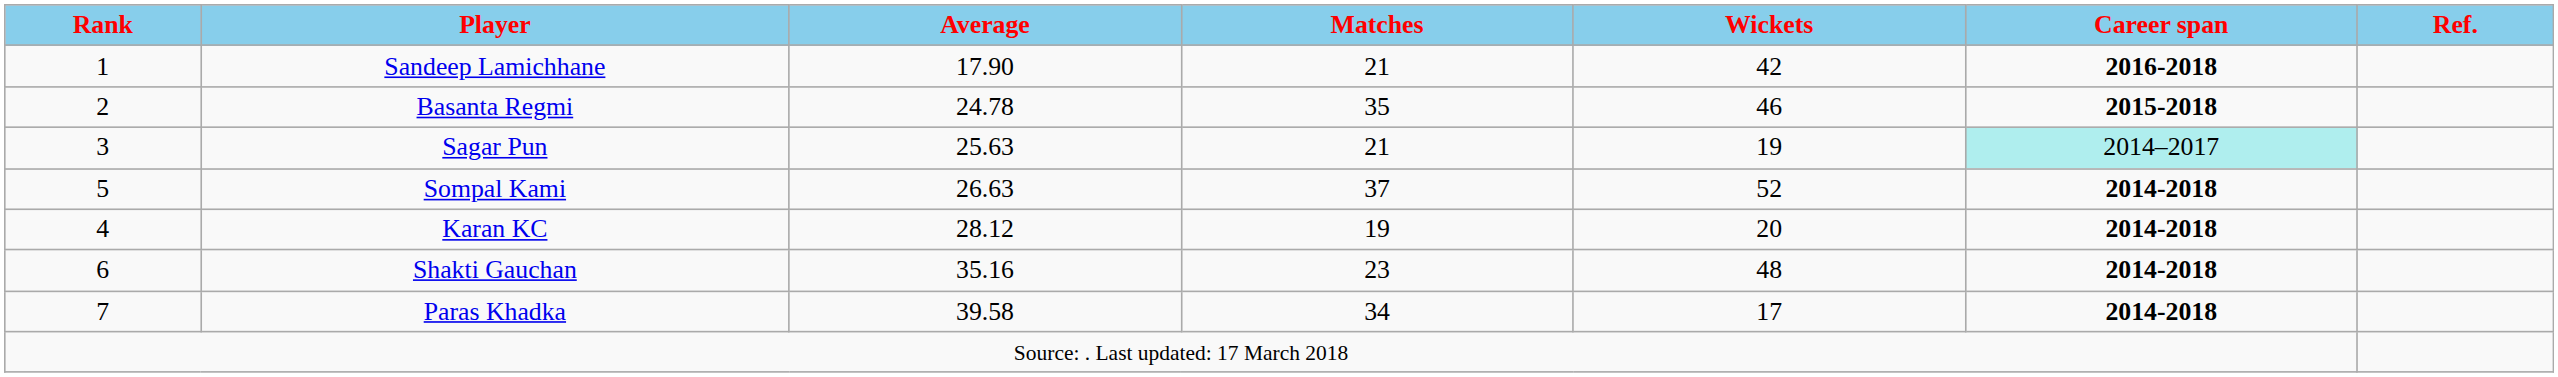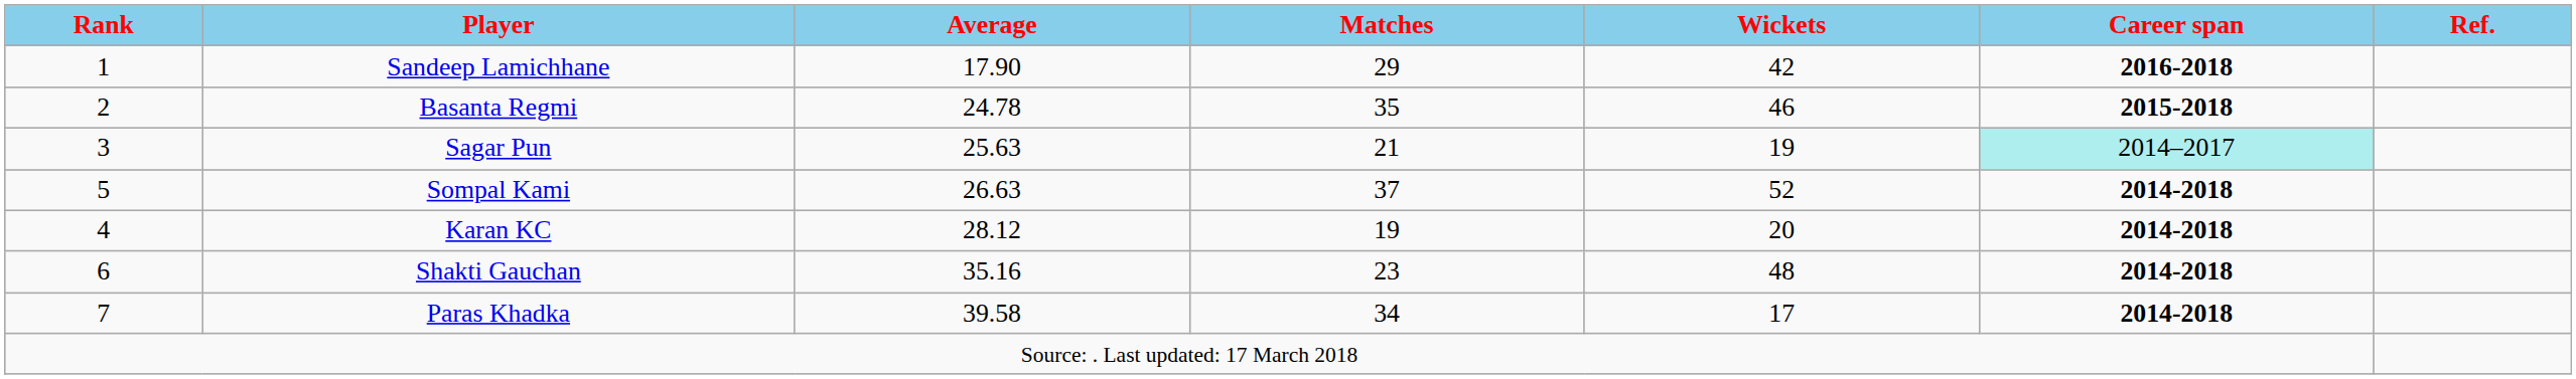Sandeep Lamichhane | Matches: 21 -> 29
